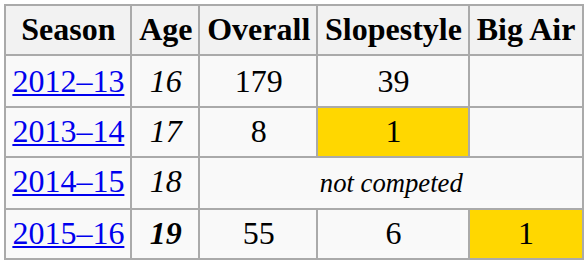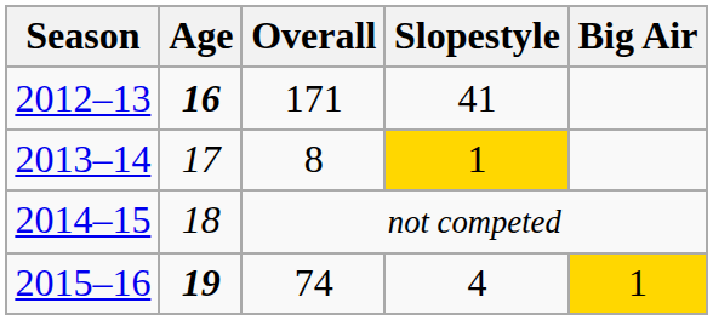2012–13 | Age: normal -> bold
2012–13 | Overall: 179 -> 171
2012–13 | Slopestyle: 39 -> 41
2015–16 | Overall: 55 -> 74
2015–16 | Slopestyle: 6 -> 4
